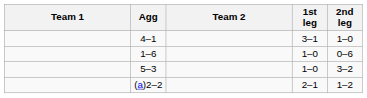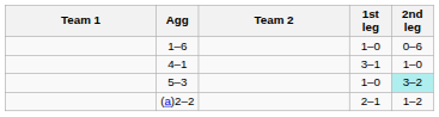rows swapped: 4–1 <-> 1–6
5–3 | 2nd leg: no background -> paleturquoise background
